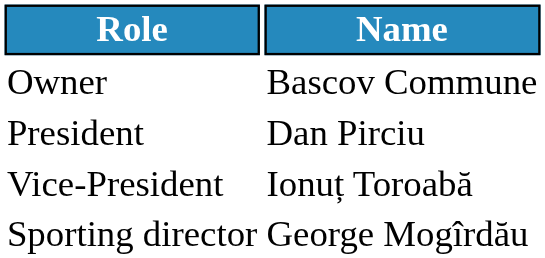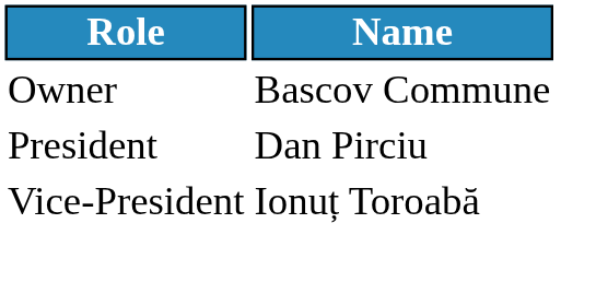- row: Sporting director | George Mogîrdău
